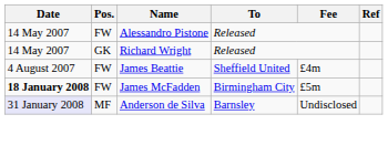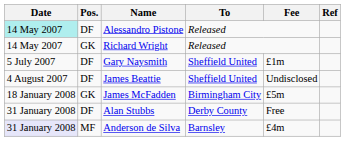Alessandro Pistone | Date: no background -> paleturquoise background
Alessandro Pistone | Pos.: FW -> DF
+ row: 5 July 2007 | DF | Gary Naysmith | Sheffield United | £1m
James Beattie | Pos.: FW -> DF
James Beattie | Fee: £4m -> Undisclosed
James McFadden | Date: bold -> normal
James McFadden | Pos.: FW -> GK
+ row: 31 January 2008 | DF | Alan Stubbs | Derby County | Free
Anderson de Silva | Fee: Undisclosed -> £4m
